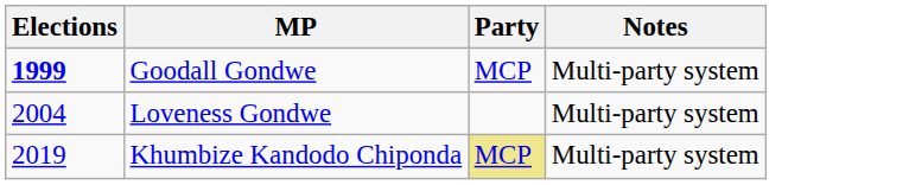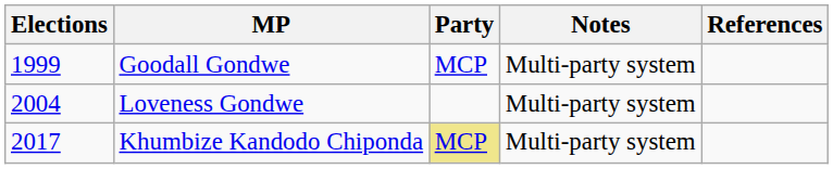+ column: References
Goodall Gondwe | Elections: bold -> normal
Khumbize Kandodo Chiponda | Elections: 2019 -> 2017
